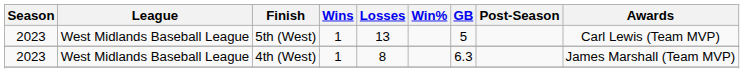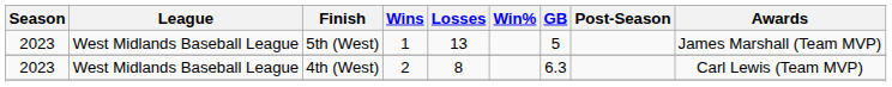5th (West) | Awards: Carl Lewis (Team MVP) -> James Marshall (Team MVP)
4th (West) | Wins: 1 -> 2
4th (West) | Awards: James Marshall (Team MVP) -> Carl Lewis (Team MVP)
